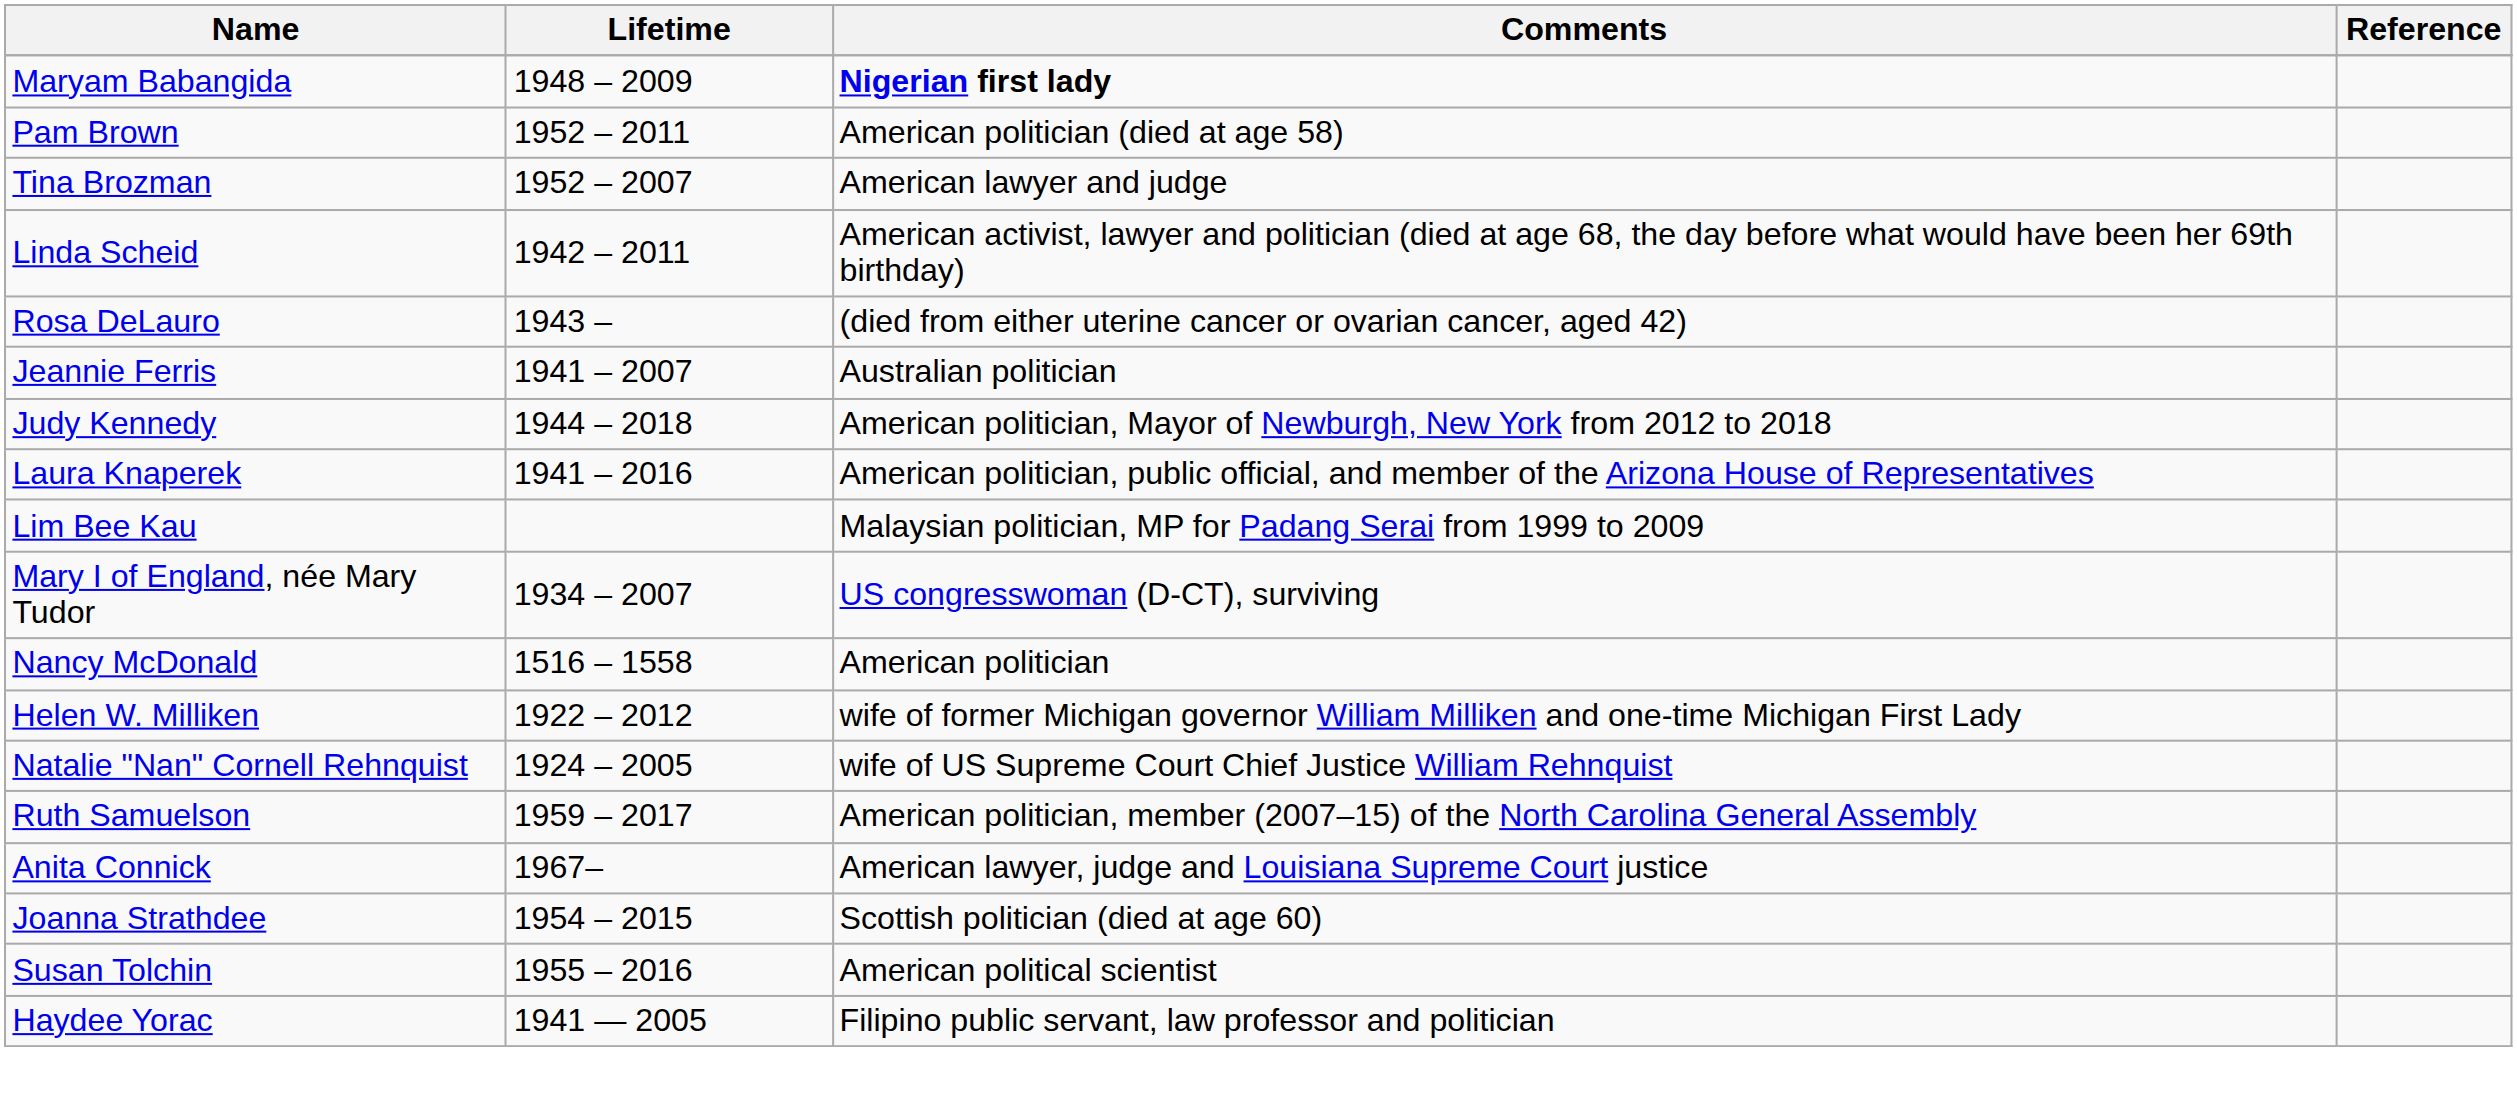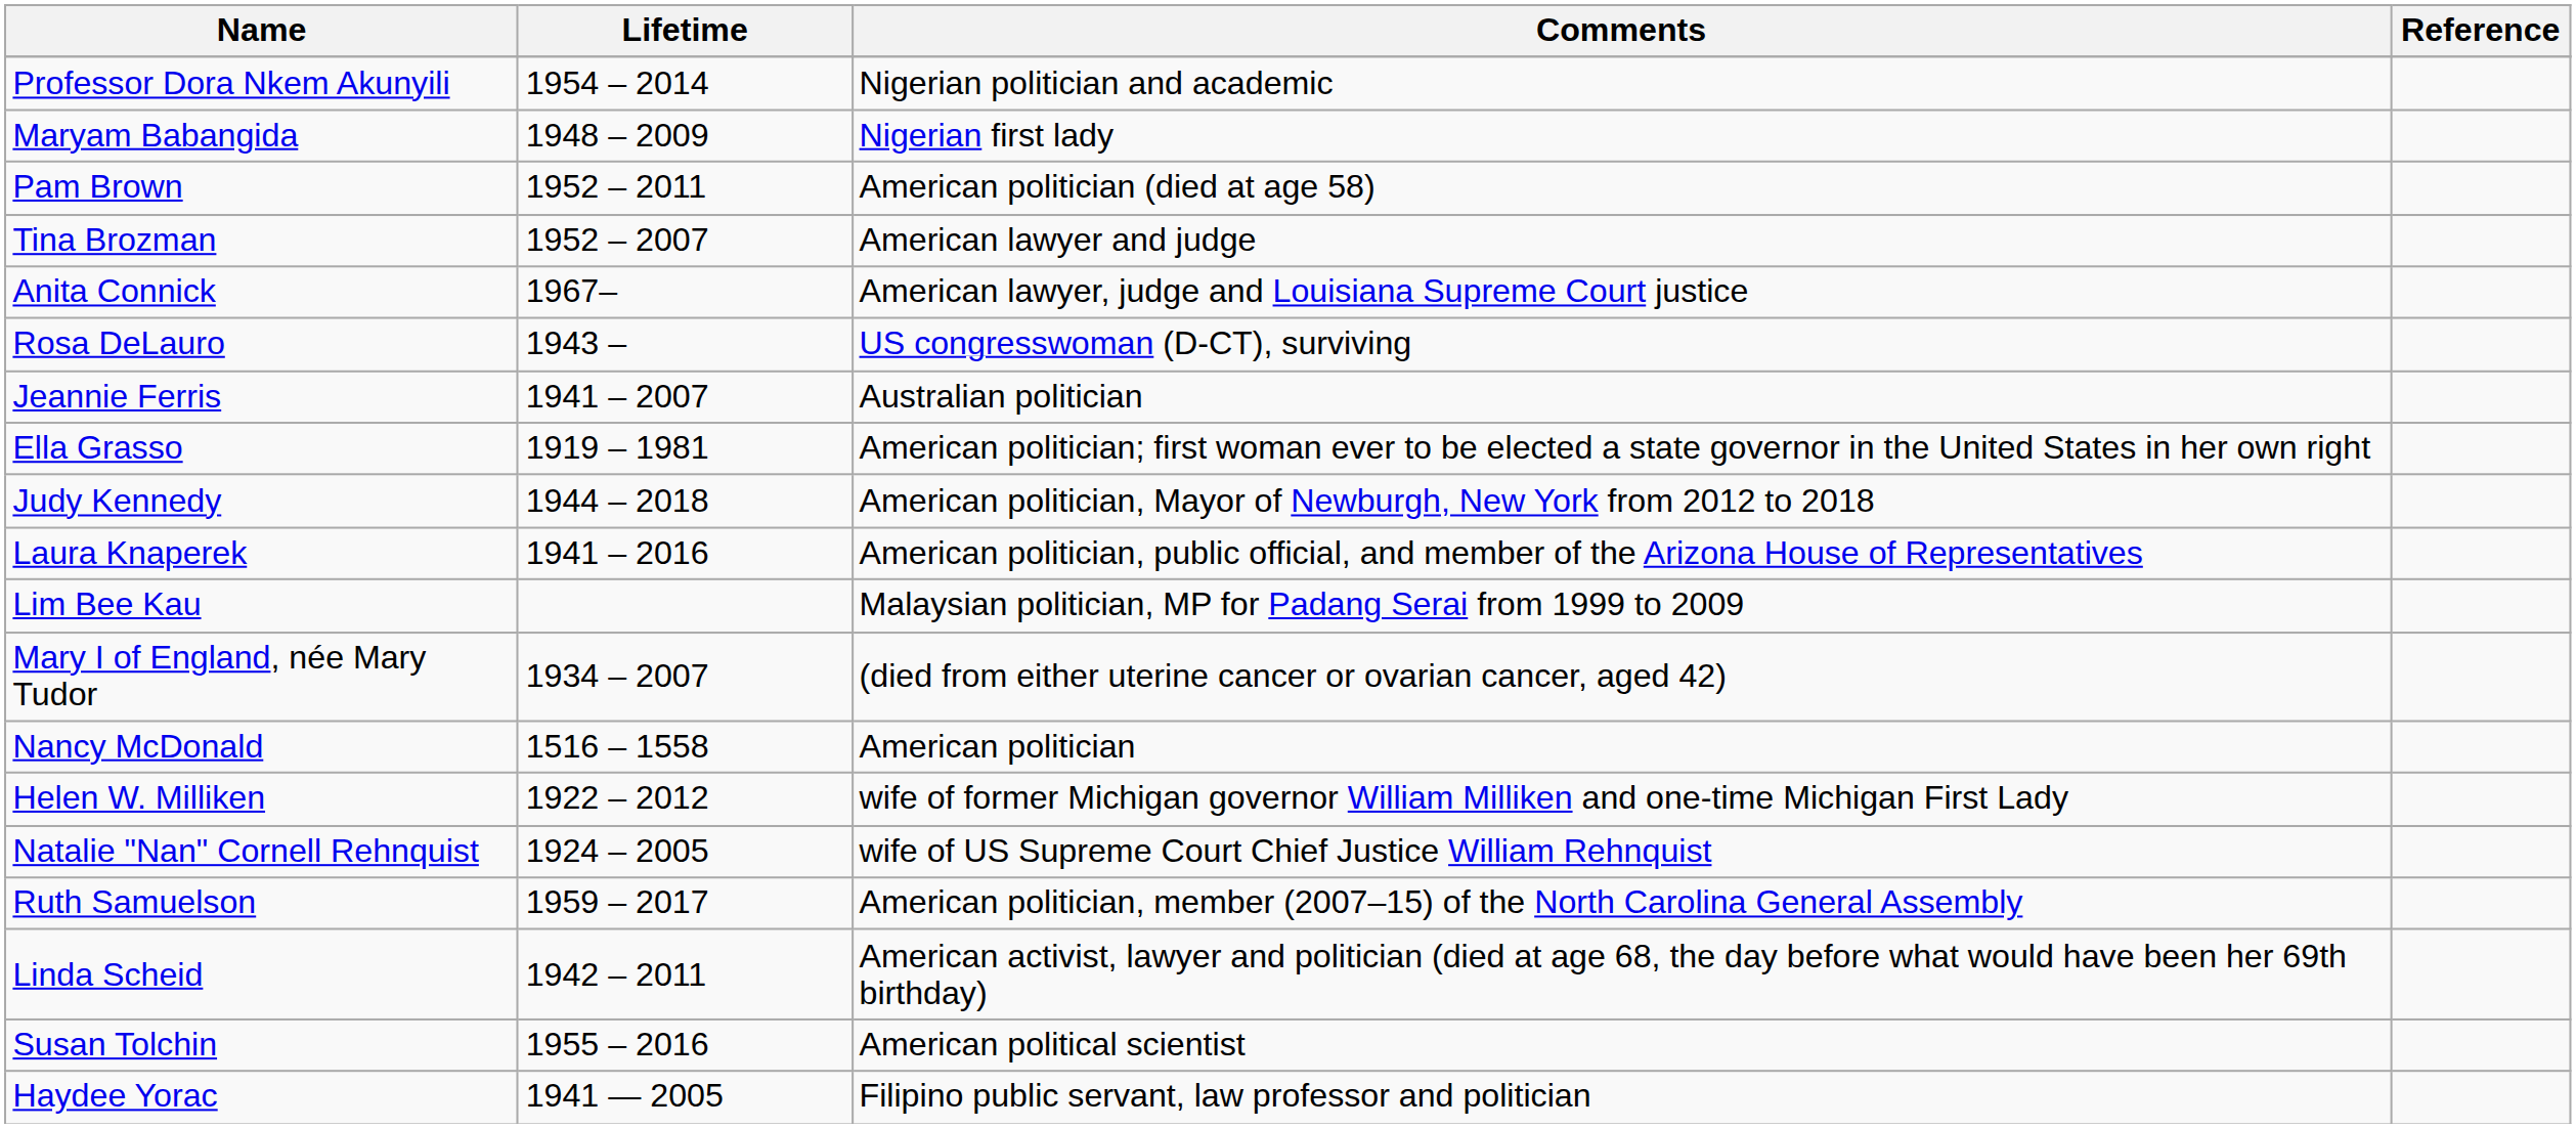+ row: Professor Dora Nkem Akunyili | 1954 – 2014 | Nigerian politician and academic
Maryam Babangida | Comments: bold -> normal
rows swapped: Anita Connick <-> Linda Scheid
Rosa DeLauro | Comments: (died from either uterine cancer or ovarian cancer, aged 42) -> US congresswoman (D-CT), surviving
+ row: Ella Grasso | 1919 – 1981 | American politician; first woman ever to be elected a state governor in the United States in her own right
Mary I of England, née Mary Tudor | Comments: US congresswoman (D-CT), surviving -> (died from either uterine cancer or ovarian cancer, aged 42)
- row: Joanna Strathdee | 1954 – 2015 | Scottish politician (died at age 60)
